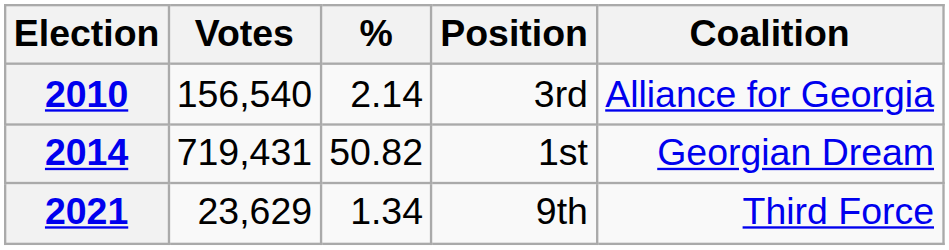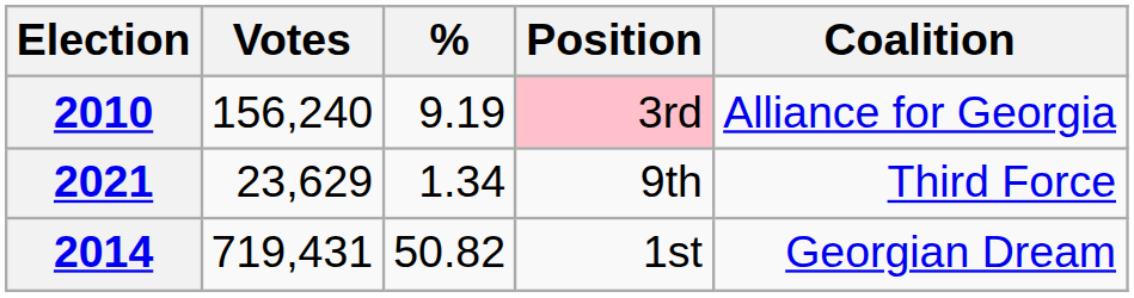2010 | Votes: 156,540 -> 156,240
2010 | %: 2.14 -> 9.19
2010 | Position: no background -> pink background
rows swapped: 2014 <-> 2021
